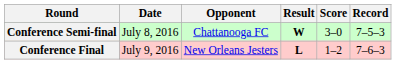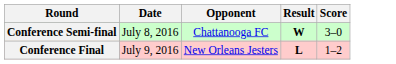- column: Record | 7–5–3 | 7–6–3
